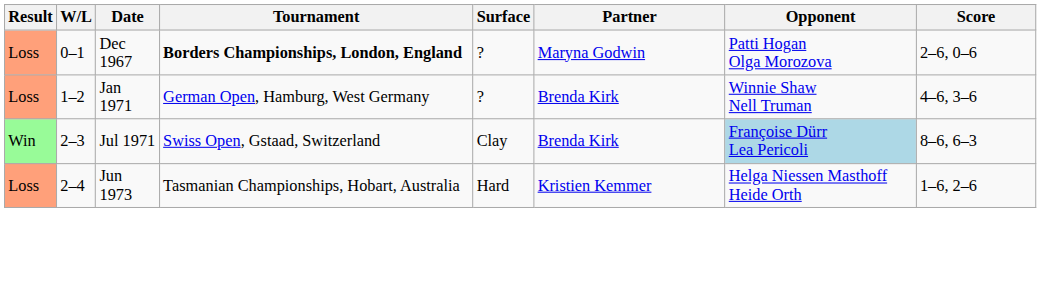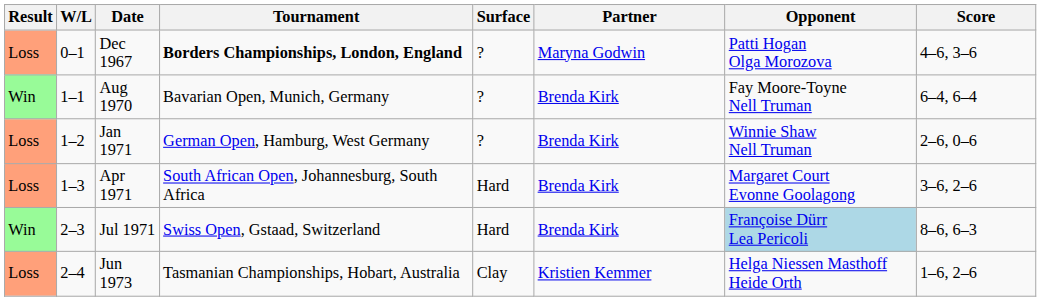Dec 1967 | Score: 2–6, 0–6 -> 4–6, 3–6
+ row: Win | 1–1 | Aug 1970 | Bavarian Open, Munich, Germany | ? | Brenda Kirk | Fay Moore-Toyne Nell Truman | 6–4, 6–4
Jan 1971 | Score: 4–6, 3–6 -> 2–6, 0–6
+ row: Loss | 1–3 | Apr 1971 | South African Open, Johannesburg, South Africa | Hard | Brenda Kirk | Margaret Court Evonne Goolagong | 3–6, 2–6
Jul 1971 | Surface: Clay -> Hard
Jun 1973 | Surface: Hard -> Clay
